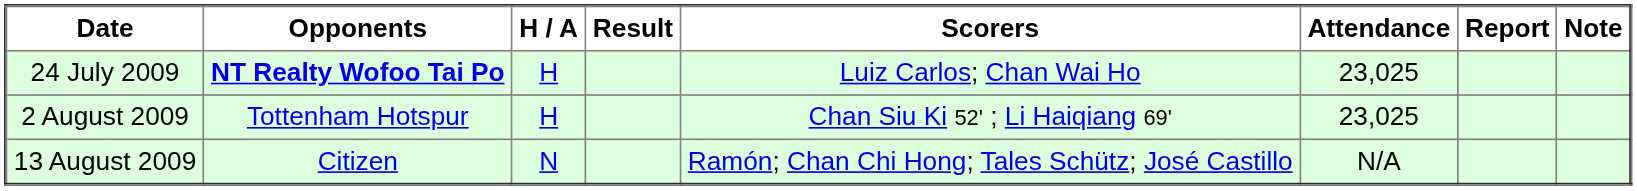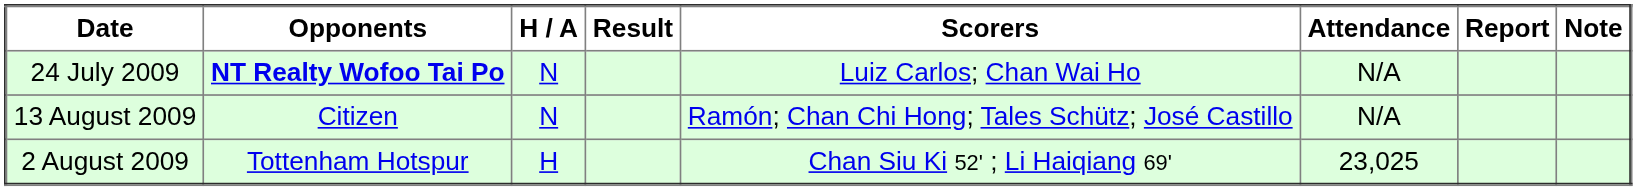24 July 2009 | H / A: H -> N
24 July 2009 | Attendance: 23,025 -> N/A
rows swapped: 2 August 2009 <-> 13 August 2009
